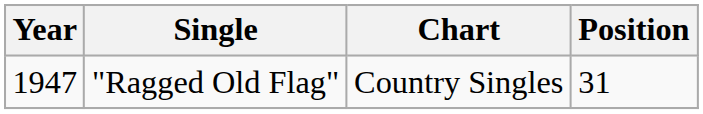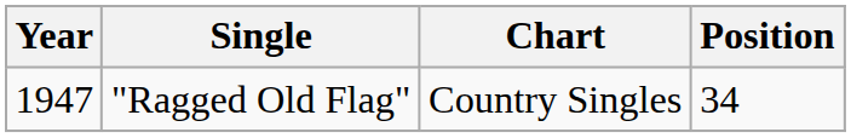"Ragged Old Flag" | Position: 31 -> 34
